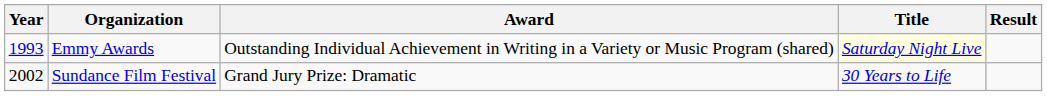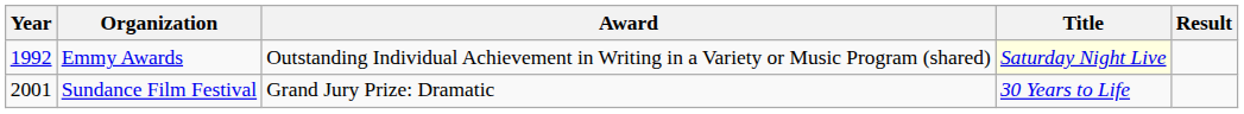Emmy Awards | Year: 1993 -> 1992
Sundance Film Festival | Year: 2002 -> 2001
